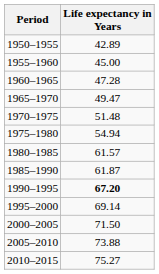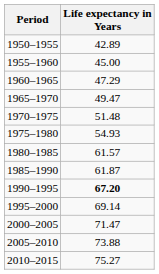1960–1965 | Life expectancy in Years: 47.28 -> 47.29
1975–1980 | Life expectancy in Years: 54.94 -> 54.93
2000–2005 | Life expectancy in Years: 71.50 -> 71.47
